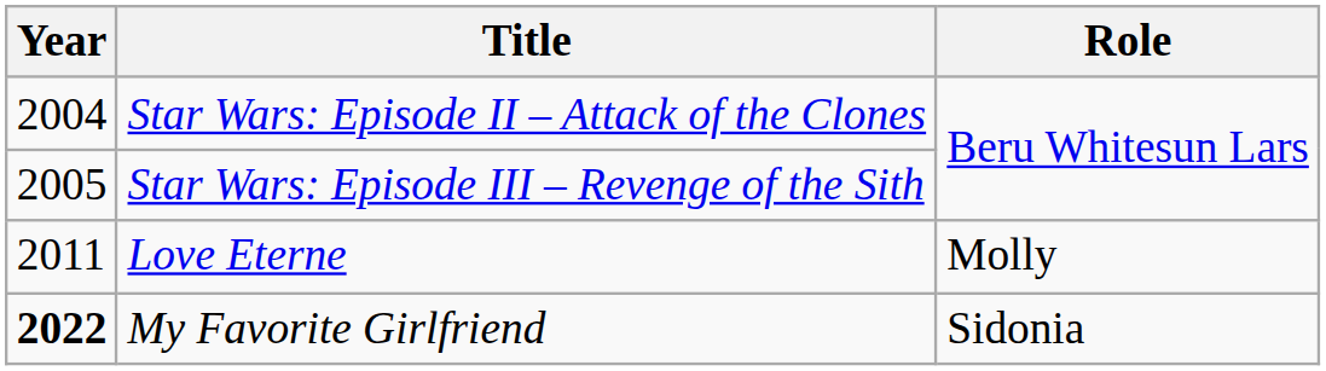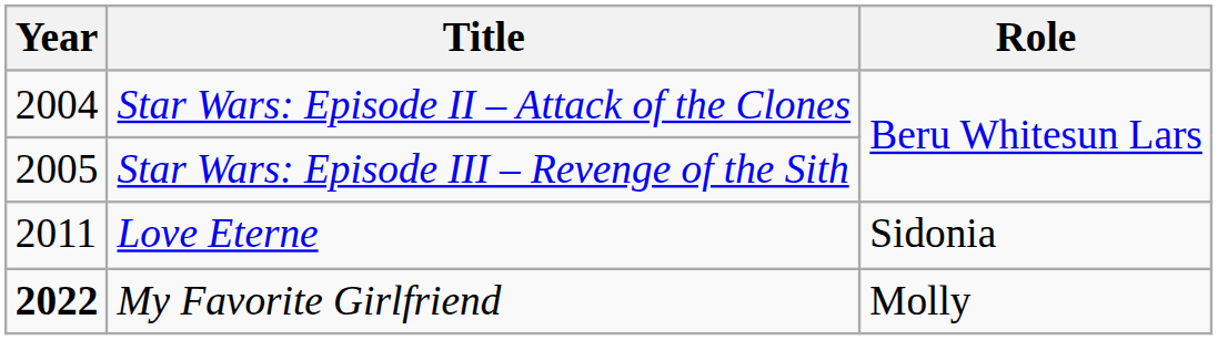Love Eterne | Role: Molly -> Sidonia
My Favorite Girlfriend | Role: Sidonia -> Molly
